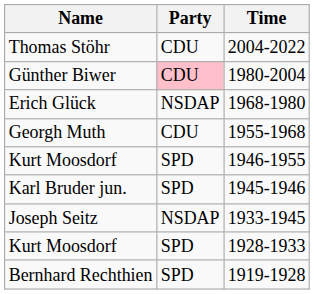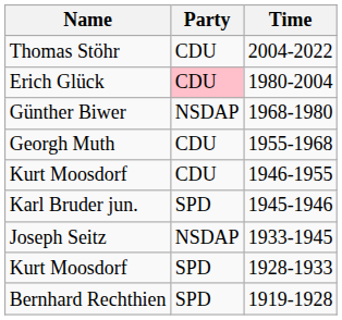1980-2004 | Name: Günther Biwer -> Erich Glück
1968-1980 | Name: Erich Glück -> Günther Biwer
1946-1955 | Party: SPD -> CDU
